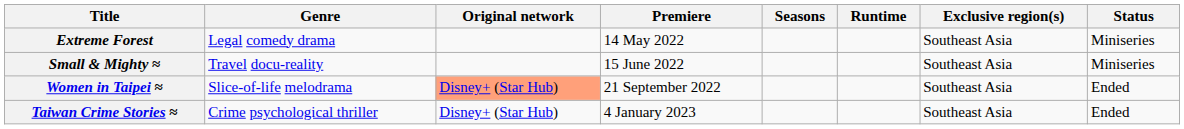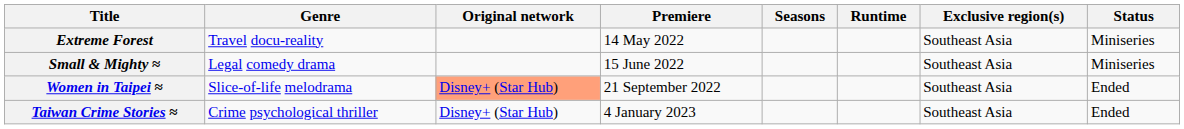Extreme Forest | Genre: Legal comedy drama -> Travel docu-reality
Small & Mighty ≈ | Genre: Travel docu-reality -> Legal comedy drama
